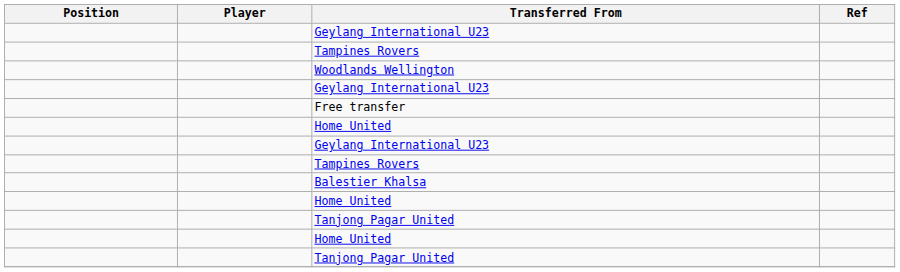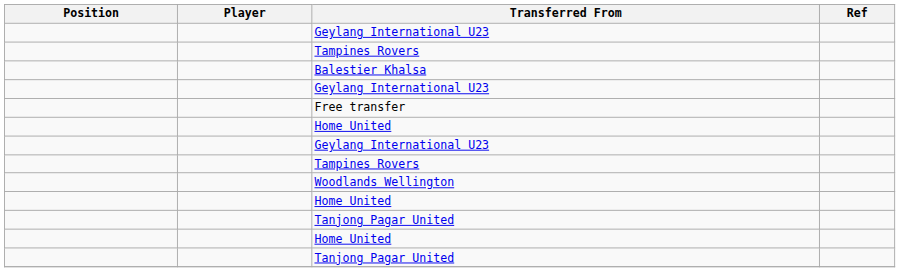rows swapped: Balestier Khalsa <-> Woodlands Wellington
